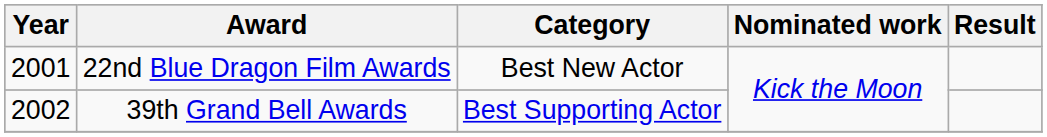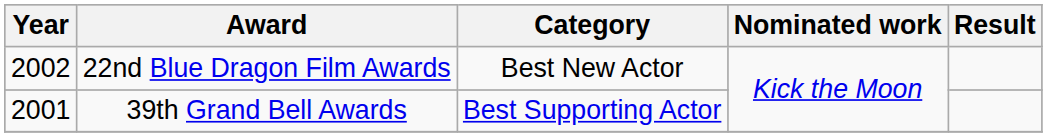22nd Blue Dragon Film Awards | Year: 2001 -> 2002
39th Grand Bell Awards | Year: 2002 -> 2001
